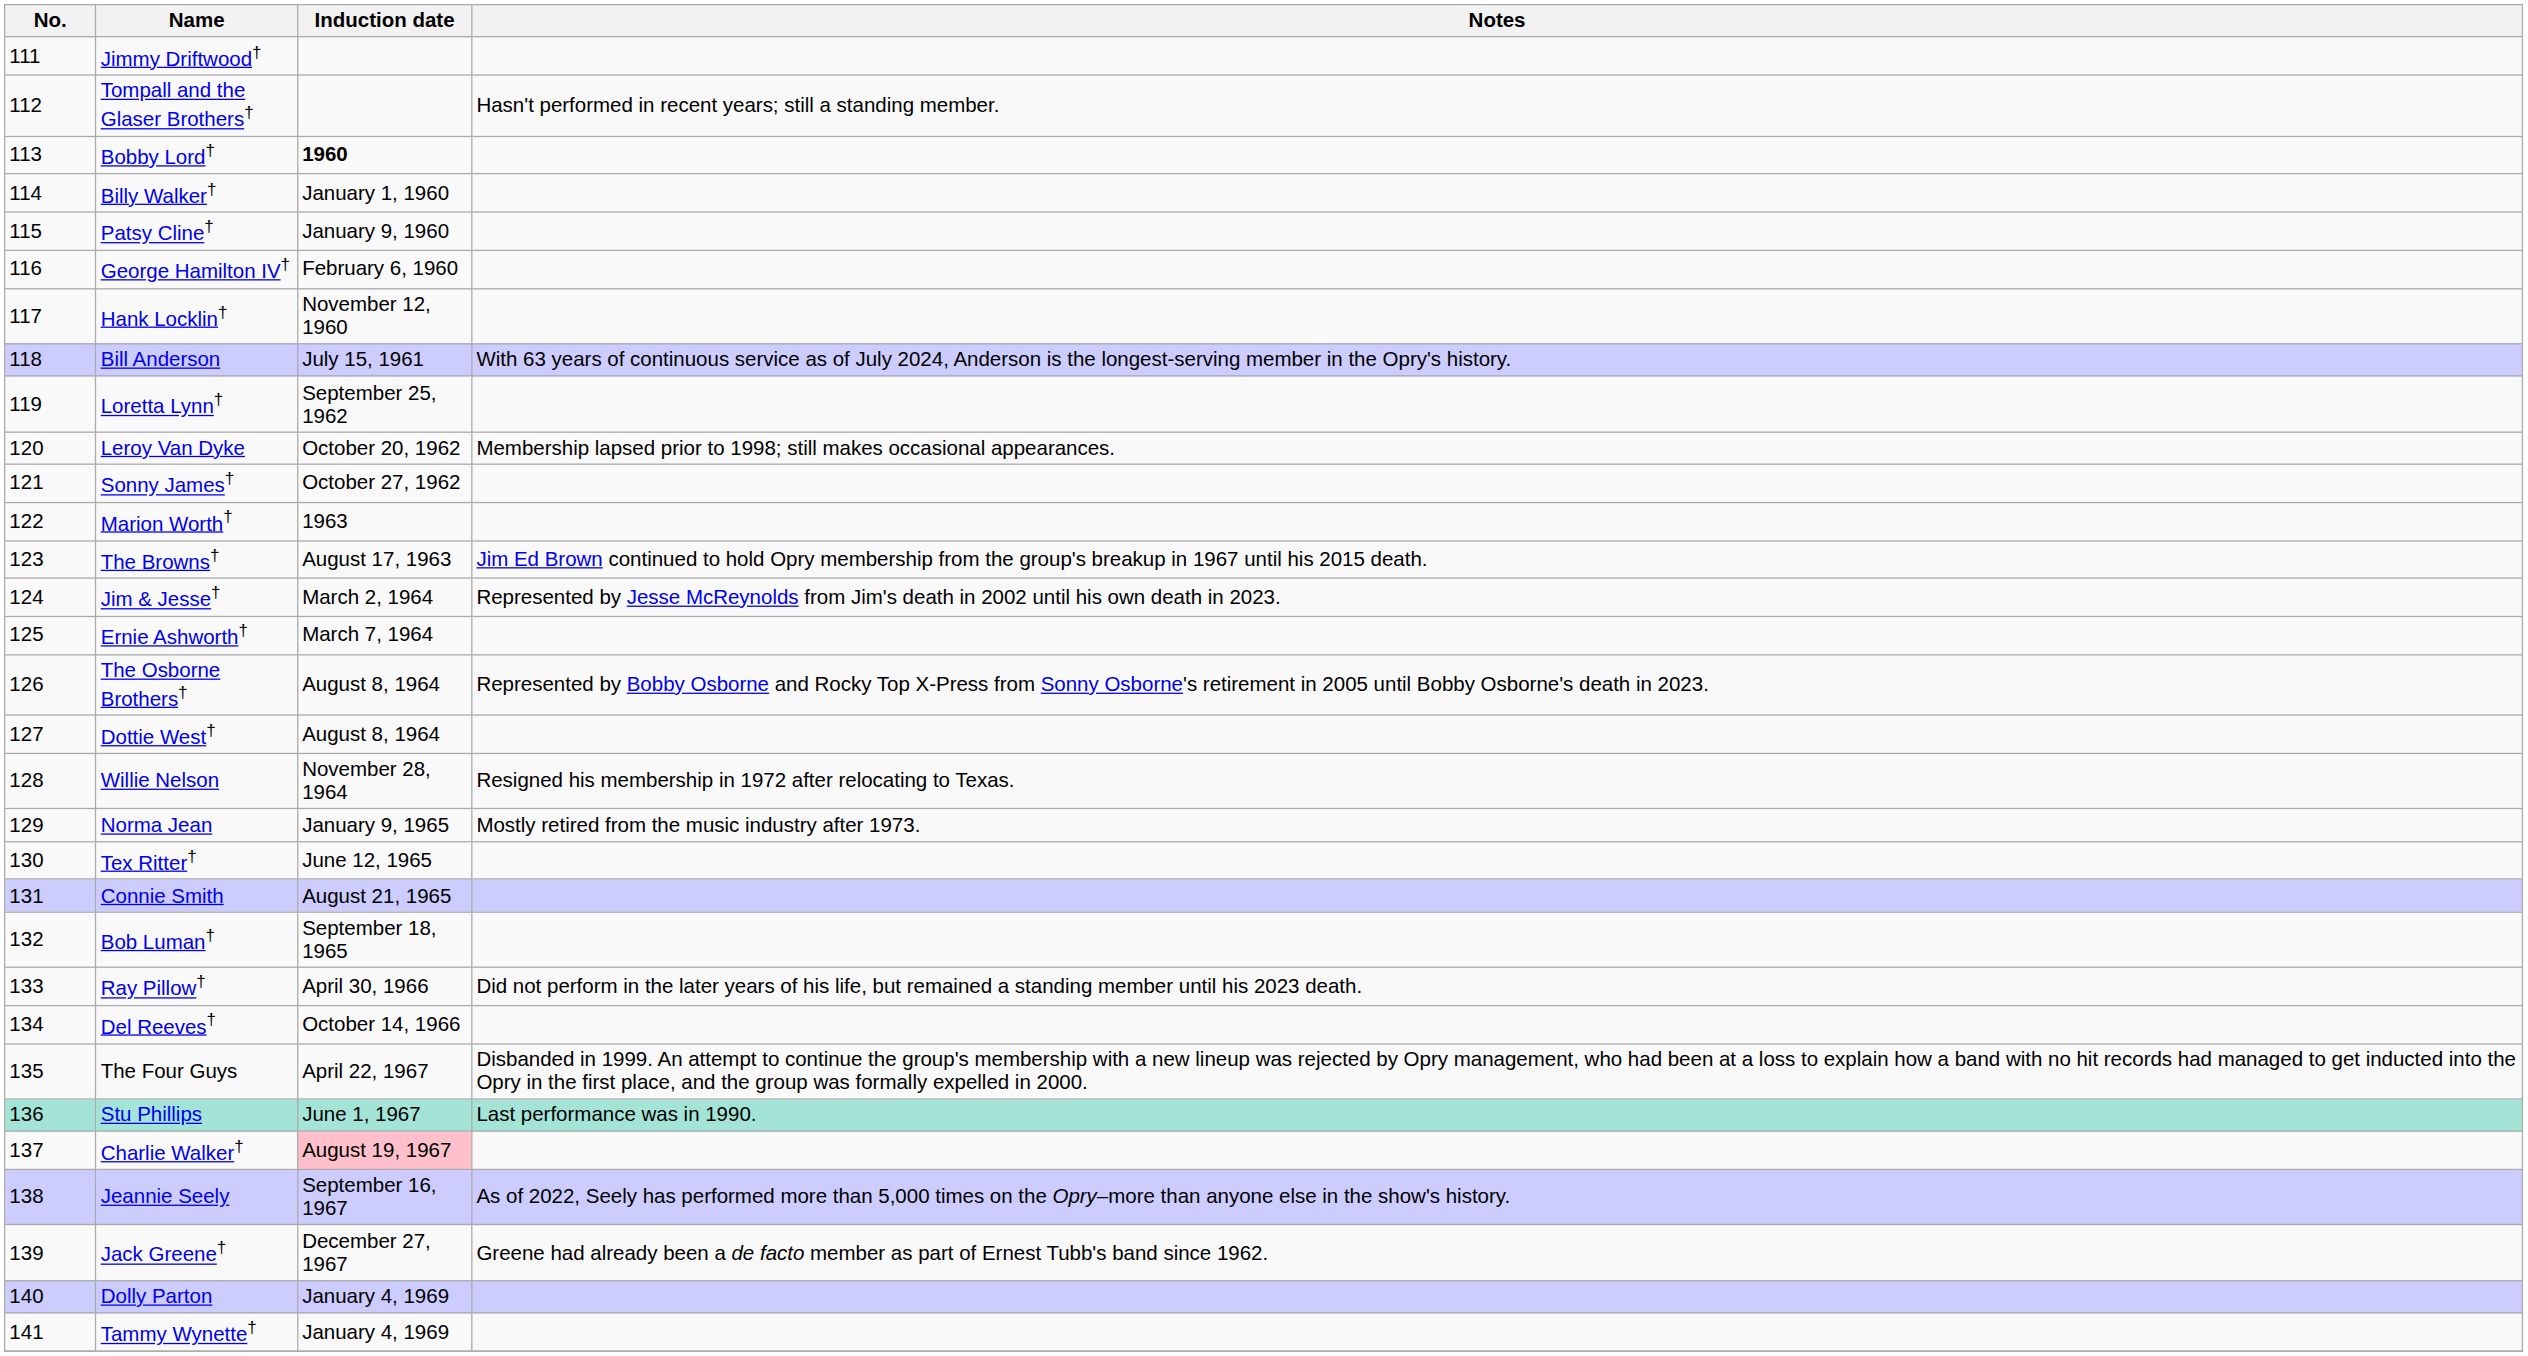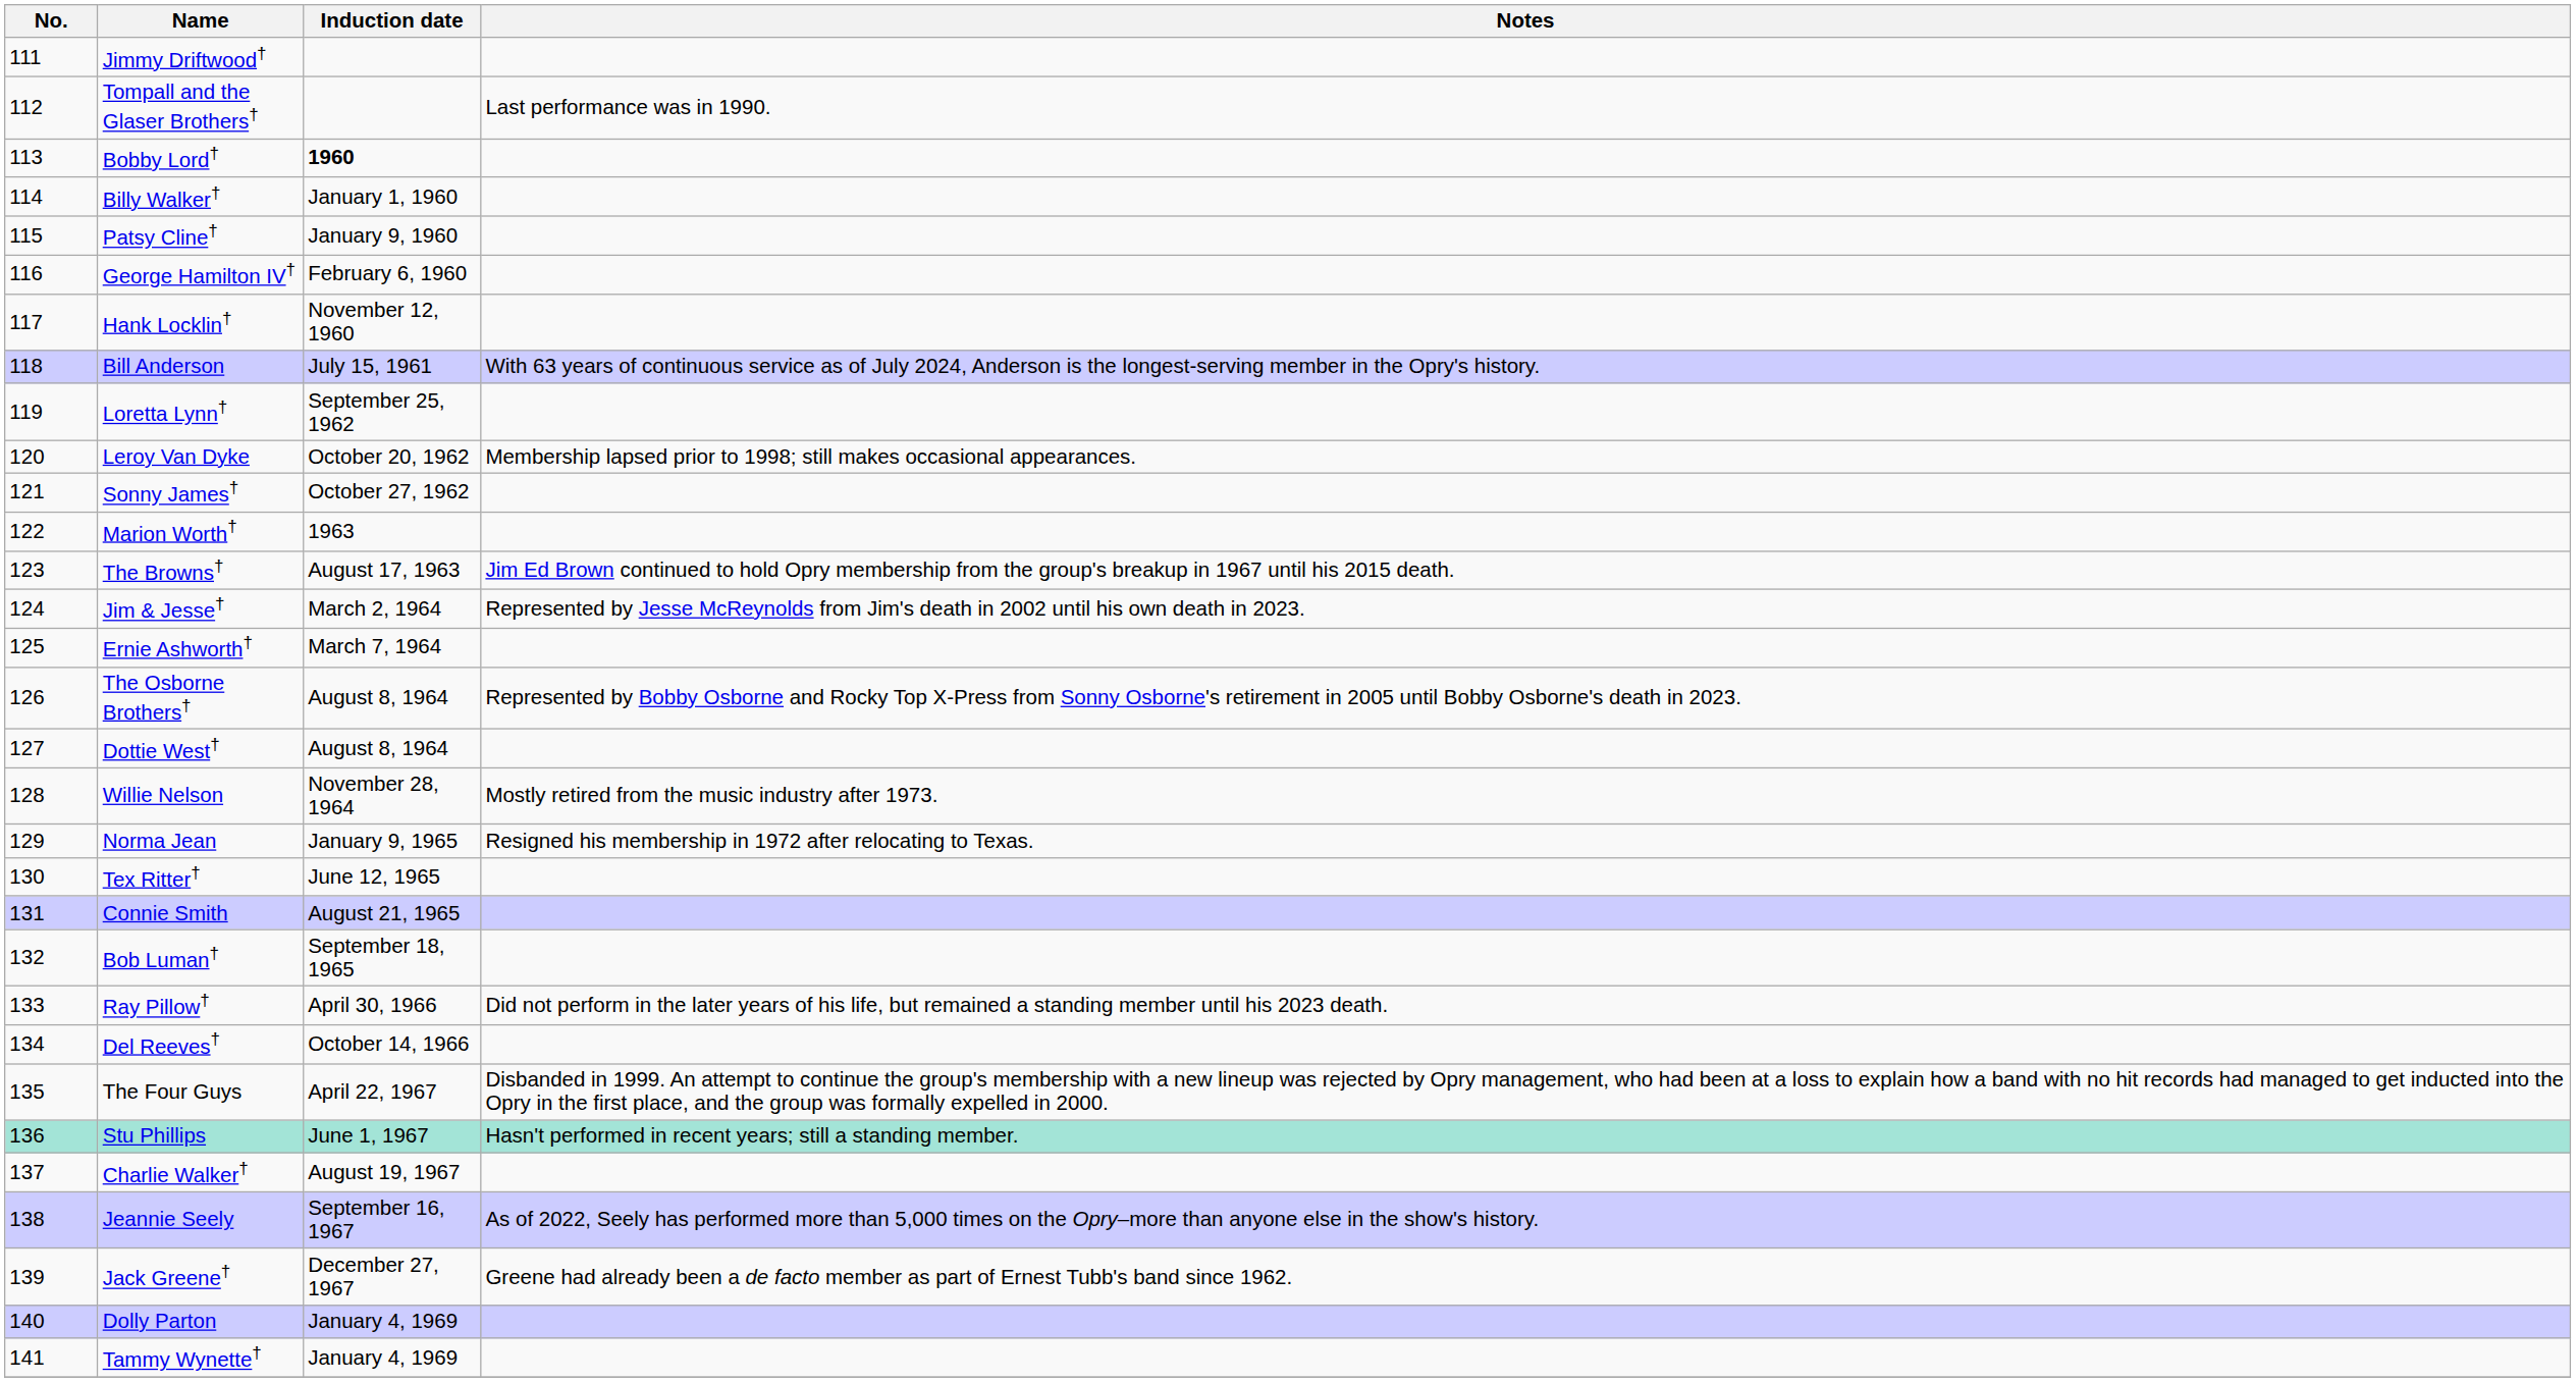Tompall and the Glaser Brothers† | Notes: Hasn't performed in recent years; still a standing member. -> Last performance was in 1990.
Willie Nelson | Notes: Resigned his membership in 1972 after relocating to Texas. -> Mostly retired from the music industry after 1973.
Norma Jean | Notes: Mostly retired from the music industry after 1973. -> Resigned his membership in 1972 after relocating to Texas.
Stu Phillips | Notes: Last performance was in 1990. -> Hasn't performed in recent years; still a standing member.
Charlie Walker† | Induction date: pink background -> no background
